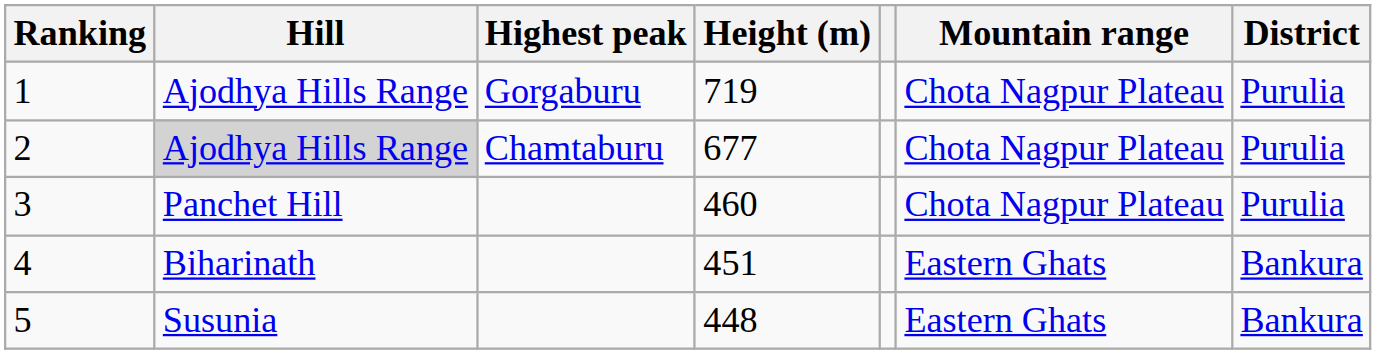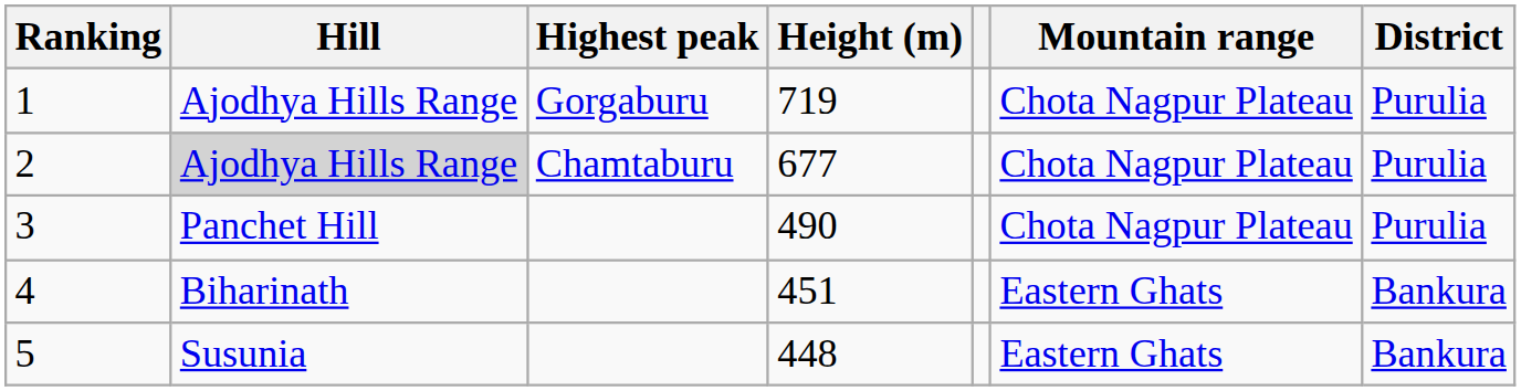3 | Height (m): 460 -> 490
